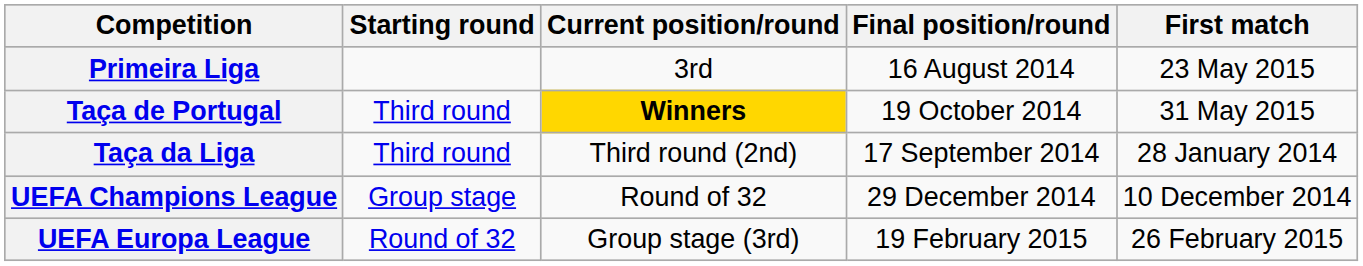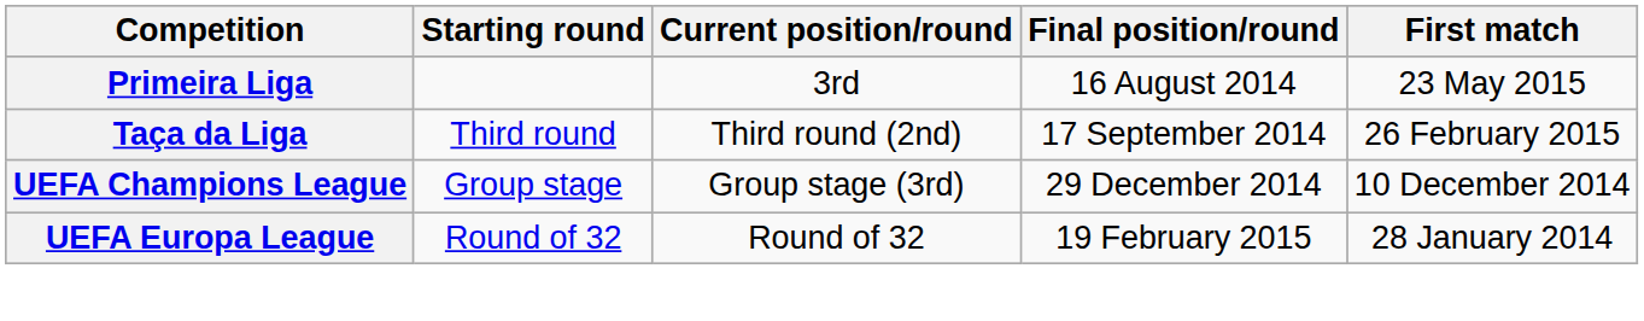- row: Taça de Portugal | Third round | Winners | 19 October 2014 | 31 May 2015
Taça da Liga | First match: 28 January 2014 -> 26 February 2015
UEFA Champions League | Current position/round: Round of 32 -> Group stage (3rd)
UEFA Europa League | Current position/round: Group stage (3rd) -> Round of 32
UEFA Europa League | First match: 26 February 2015 -> 28 January 2014
